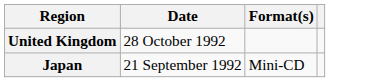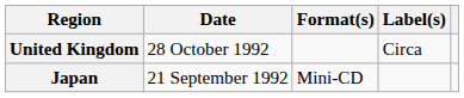+ column: Label(s) | Circa
